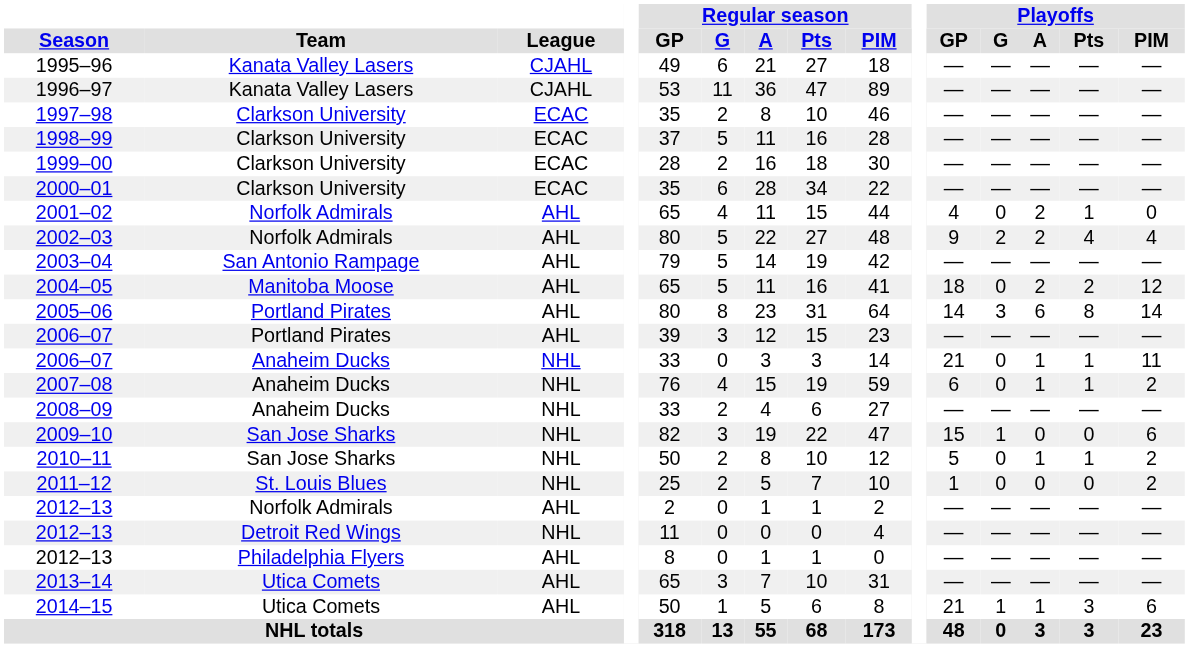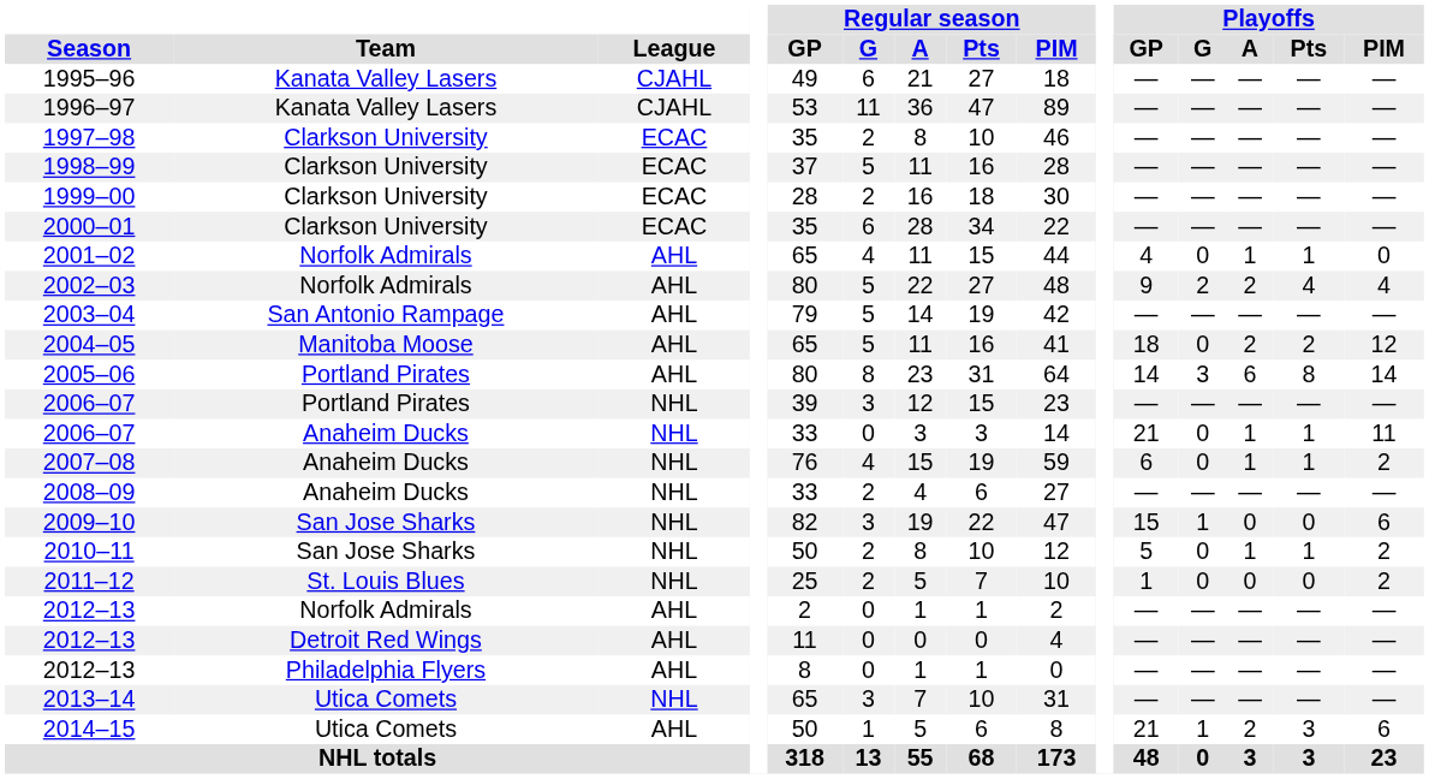2001–02 | Playoffs / A: 2 -> 1
2006–07 / Portland Pirates | League: AHL -> NHL
2012–13 / Detroit Red Wings | League: NHL -> AHL
2013–14 | League: AHL -> NHL
2014–15 | Playoffs / A: 1 -> 2
